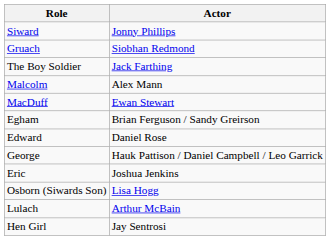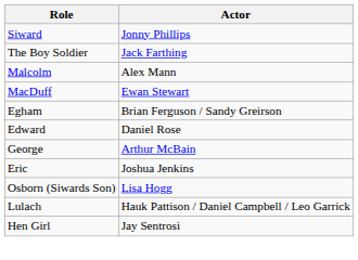- row: Gruach | Siobhan Redmond
George | Actor: Hauk Pattison / Daniel Campbell / Leo Garrick -> Arthur McBain
Lulach | Actor: Arthur McBain -> Hauk Pattison / Daniel Campbell / Leo Garrick
